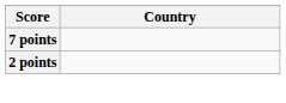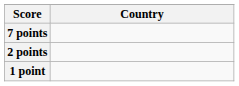+ row: 1 point
